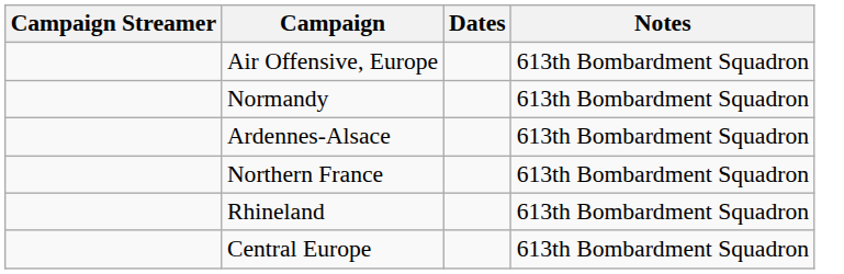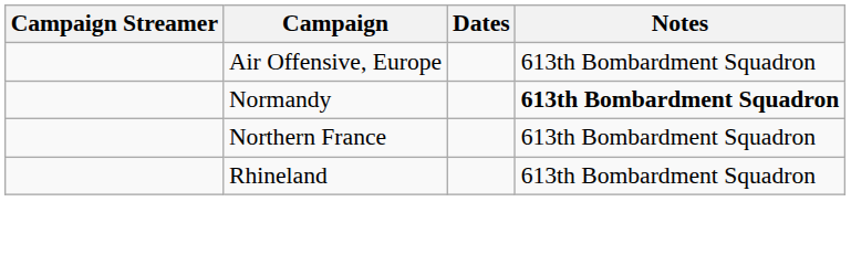Normandy | Notes: normal -> bold
- row: Ardennes-Alsace | 613th Bombardment Squadron
- row: Central Europe | 613th Bombardment Squadron
